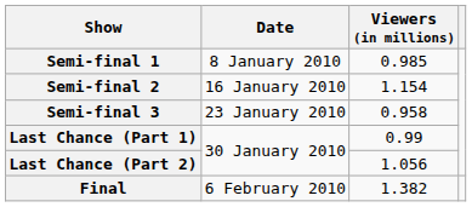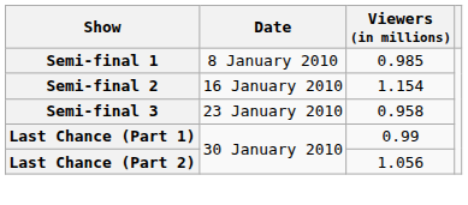- row: Final | 6 February 2010 | 1.382
